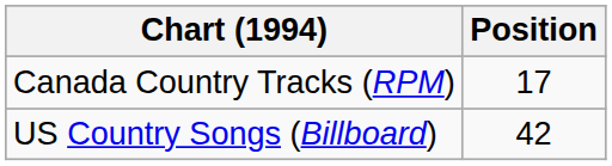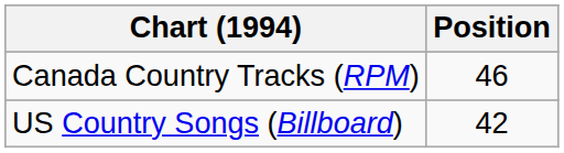Canada Country Tracks (RPM) | Position: 17 -> 46
